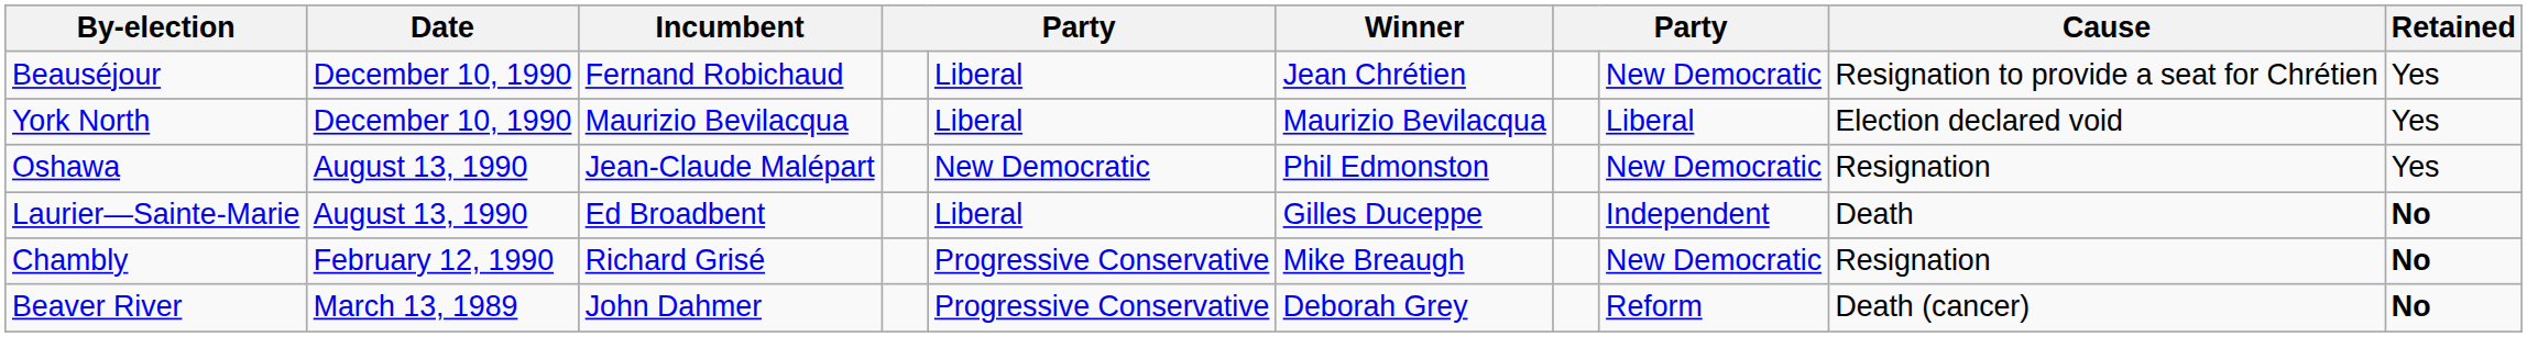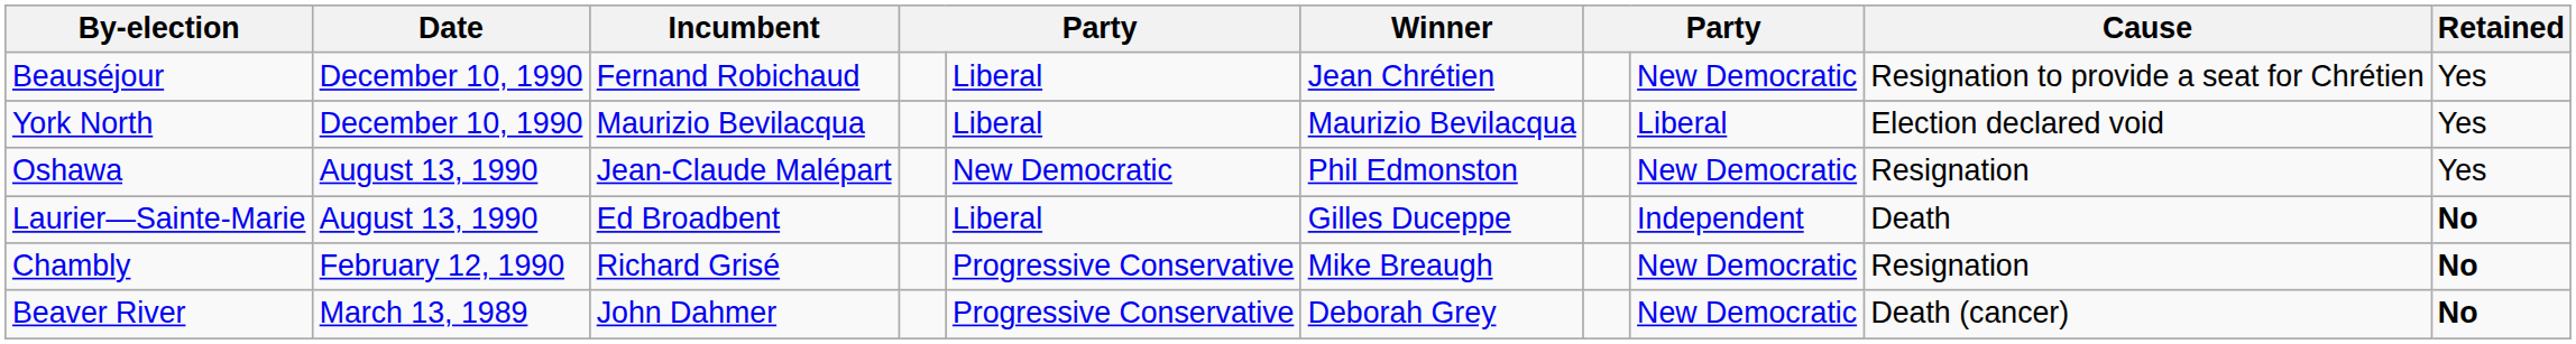Beaver River | column 8: Reform -> New Democratic
